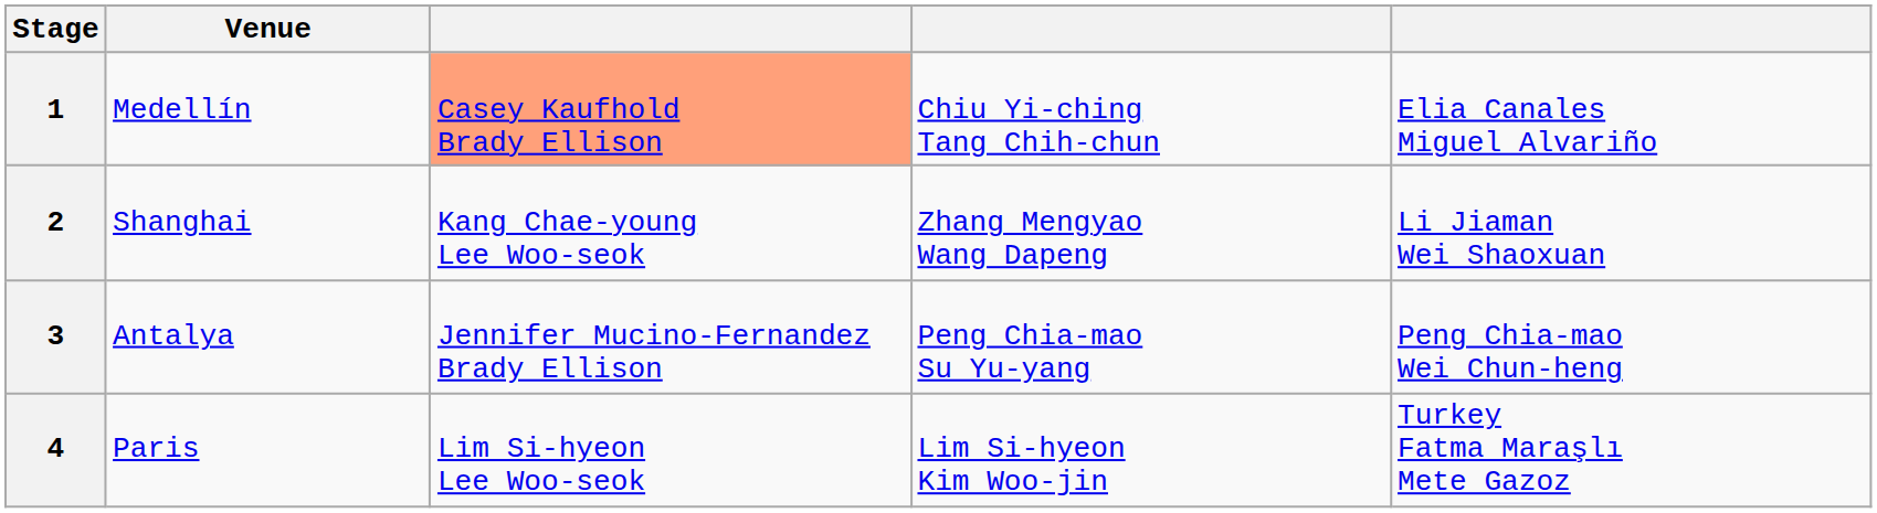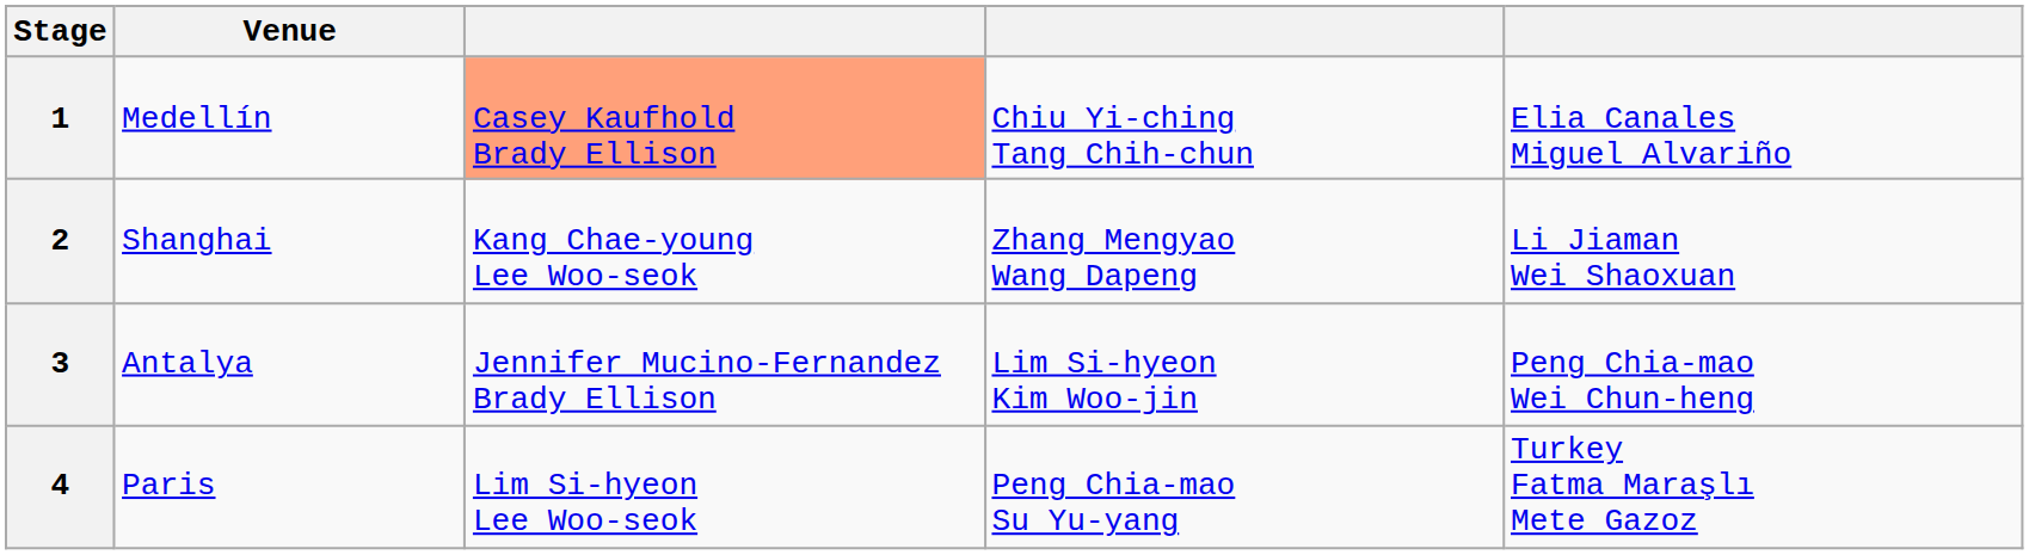3 | column 4: Peng Chia-mao Su Yu-yang -> Lim Si-hyeon Kim Woo-jin
4 | column 4: Lim Si-hyeon Kim Woo-jin -> Peng Chia-mao Su Yu-yang
